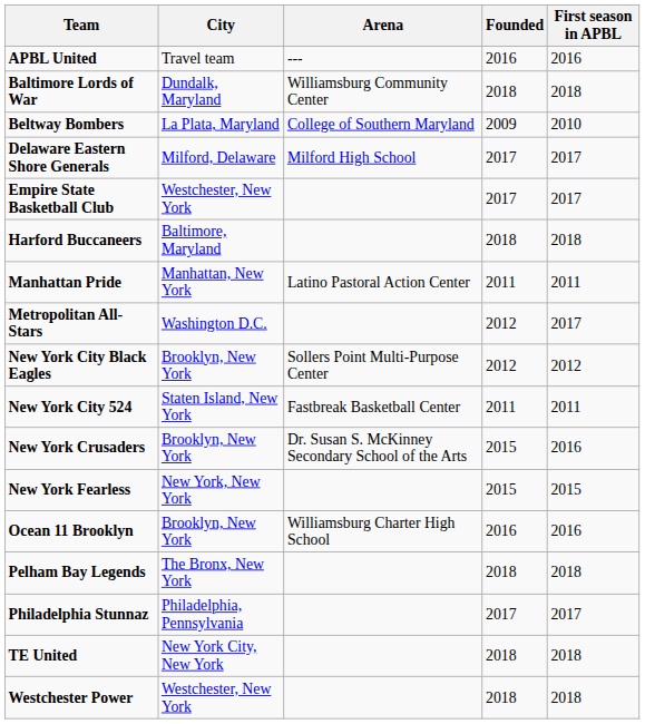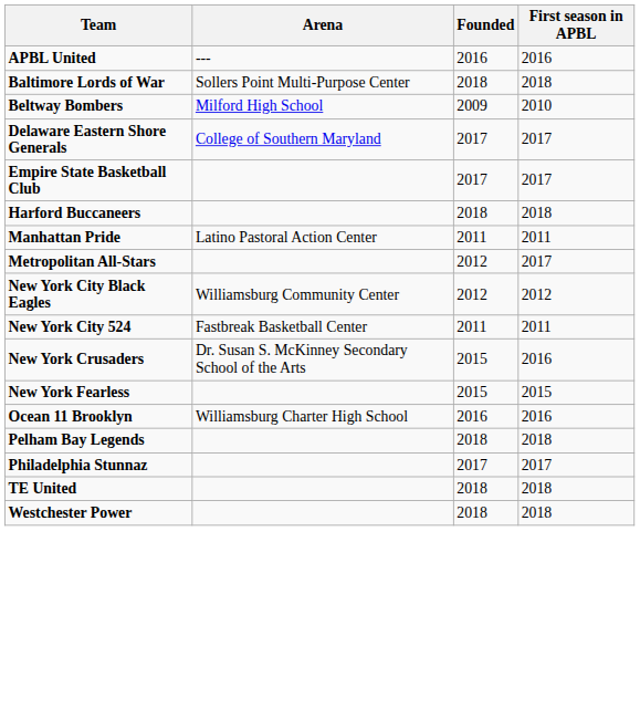- column: City | Travel team | Dundalk, Maryland | La Plata, Maryland | Milford, Delaware | Westchester, New York | Baltimore, Maryland | Manhattan, New York | Washington D.C. | Brooklyn, New York | Staten Island, New York | Brooklyn, New York | New York, New York | Brooklyn, New York | The Bronx, New York | Philadelphia, Pennsylvania | New York City, New York | Westchester, New York
Baltimore Lords of War | Arena: Williamsburg Community Center -> Sollers Point Multi-Purpose Center
Beltway Bombers | Arena: College of Southern Maryland -> Milford High School
Delaware Eastern Shore Generals | Arena: Milford High School -> College of Southern Maryland
New York City Black Eagles | Arena: Sollers Point Multi-Purpose Center -> Williamsburg Community Center
